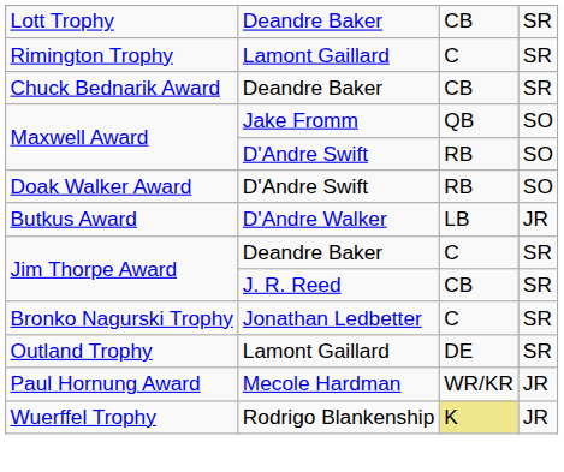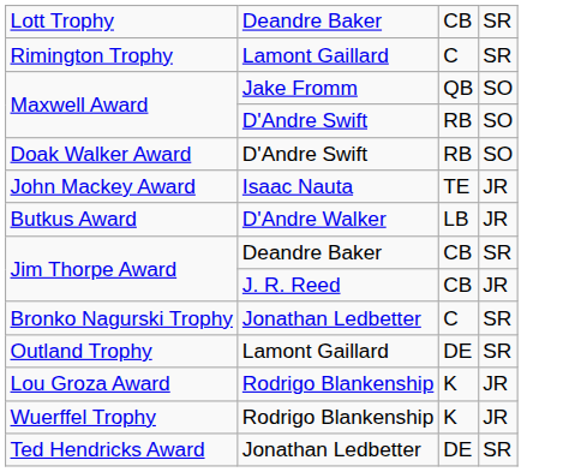- row: Chuck Bednarik Award | Deandre Baker | CB | SR
+ row: John Mackey Award | Isaac Nauta | TE | JR
Jim Thorpe Award / Deandre Baker | column 3: C -> CB
Jim Thorpe Award / J. R. Reed | column 4: SR -> JR
+ row: Lou Groza Award | Rodrigo Blankenship | K | JR
- row: Paul Hornung Award | Mecole Hardman | WR/KR | JR
Wuerffel Trophy | column 3: khaki background -> no background
+ row: Ted Hendricks Award | Jonathan Ledbetter | DE | SR
